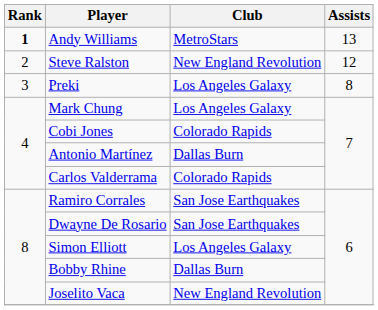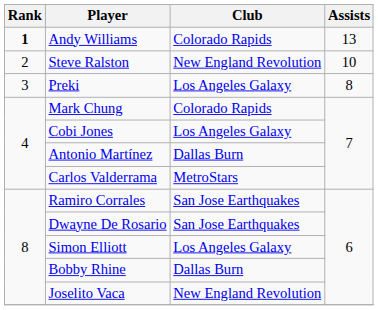Andy Williams | Club: MetroStars -> Colorado Rapids
Steve Ralston | Assists: 12 -> 10
Mark Chung | Club: Los Angeles Galaxy -> Colorado Rapids
Cobi Jones | Club: Colorado Rapids -> Los Angeles Galaxy
Carlos Valderrama | Club: Colorado Rapids -> MetroStars
